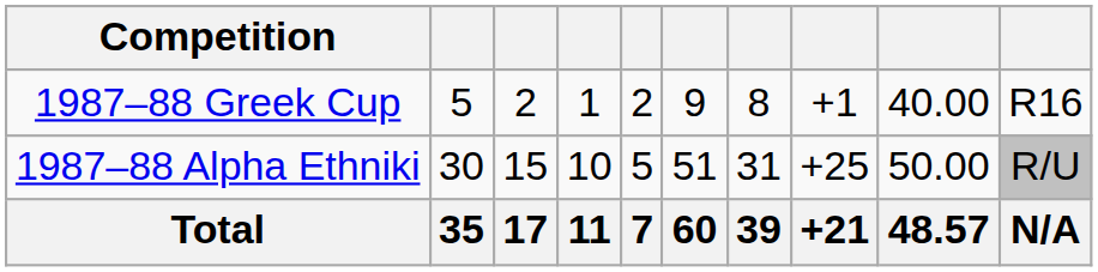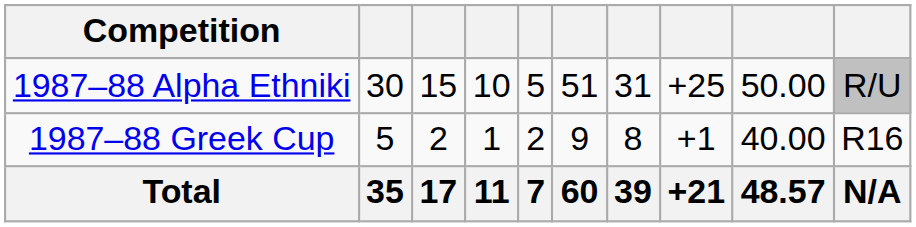rows swapped: 1987–88 Alpha Ethniki <-> 1987–88 Greek Cup
